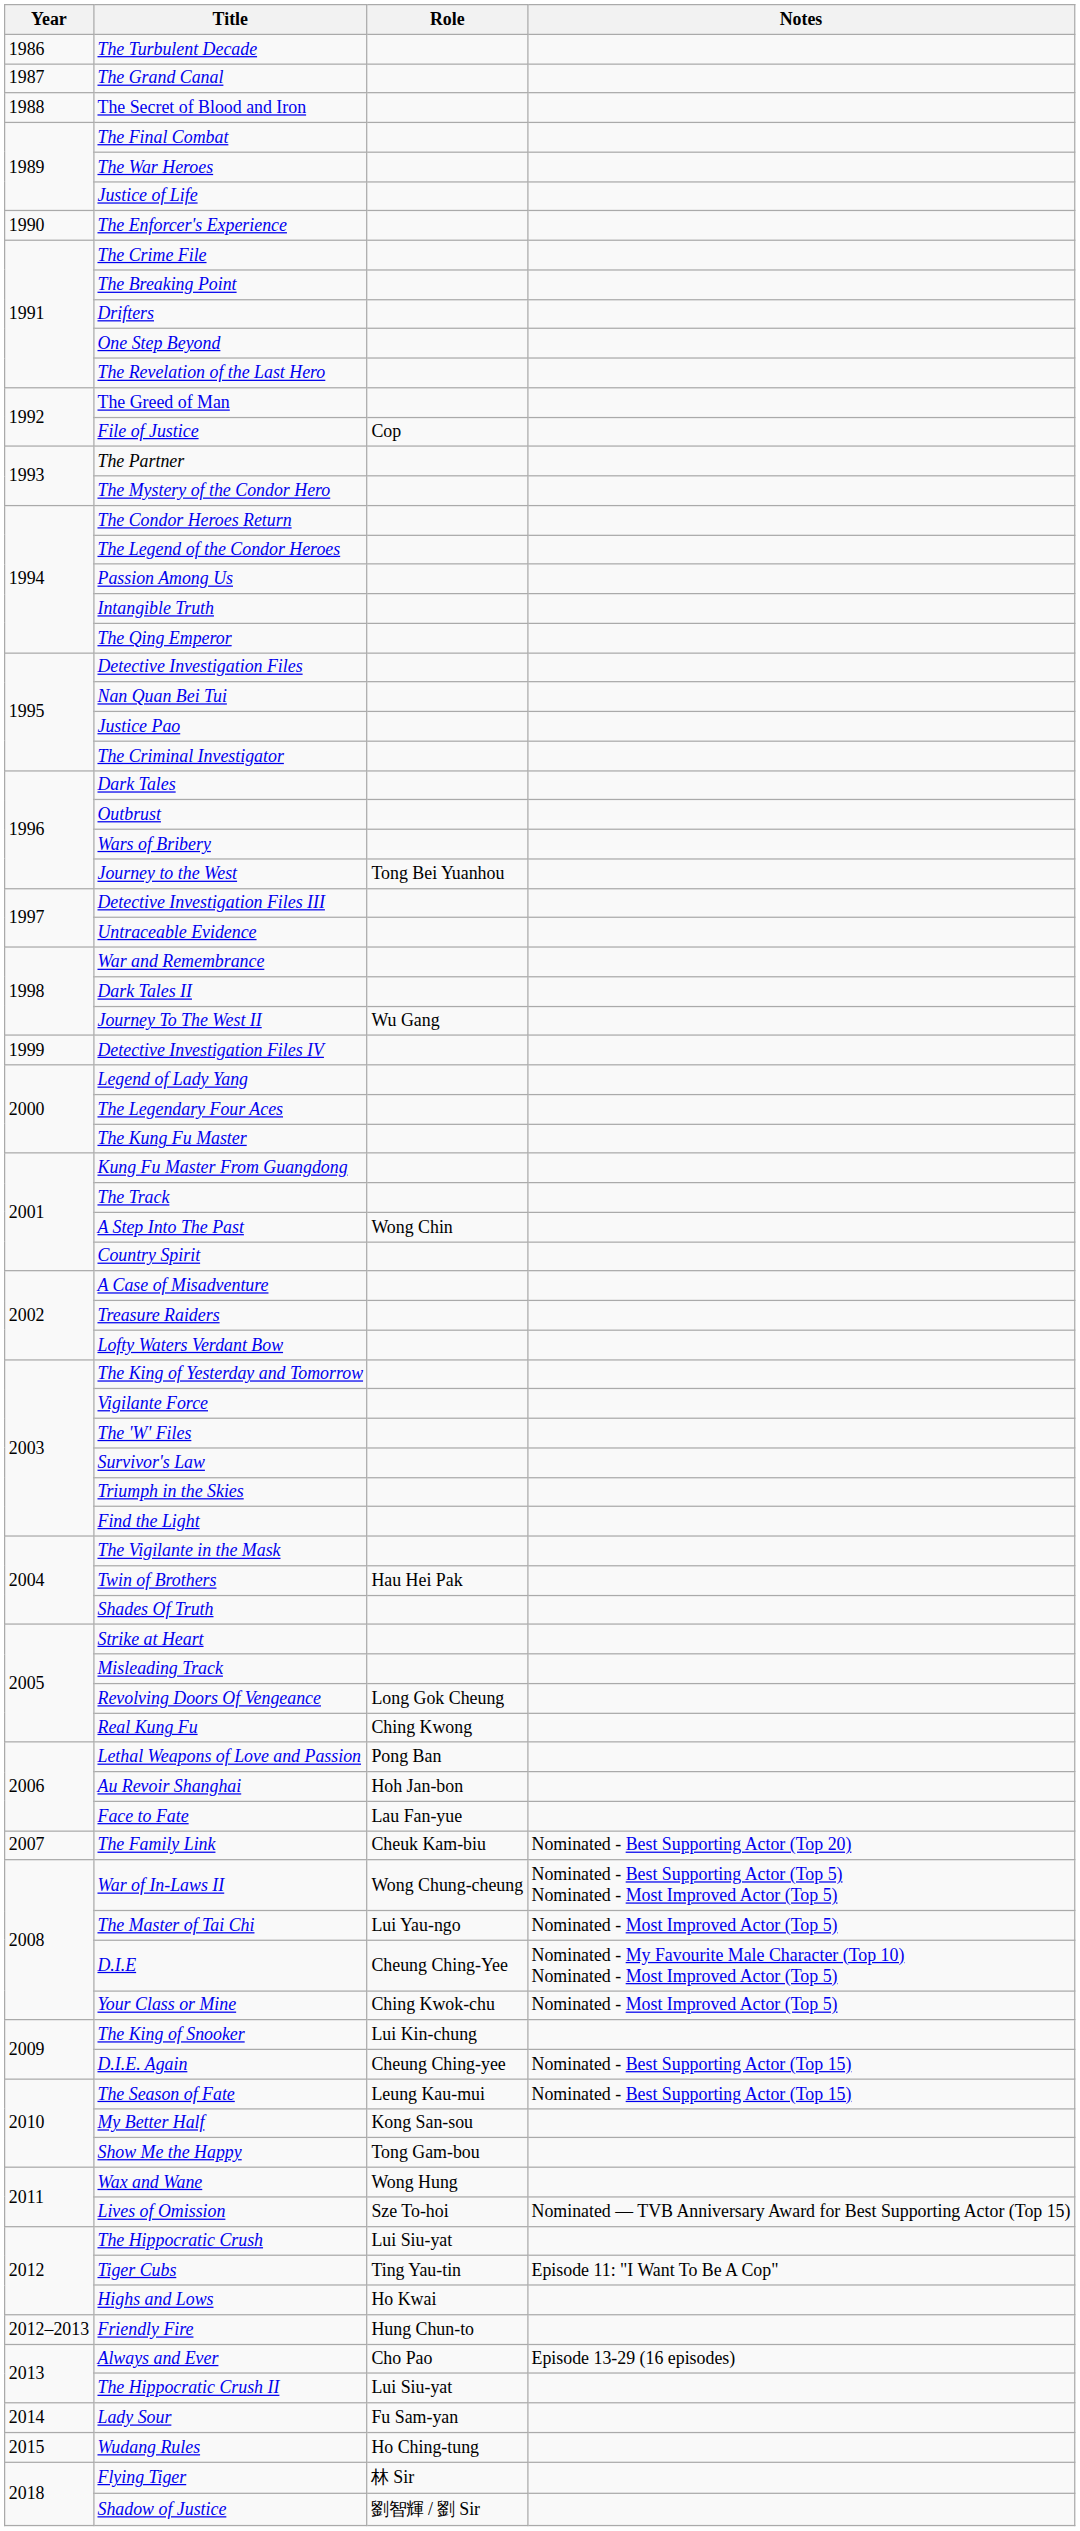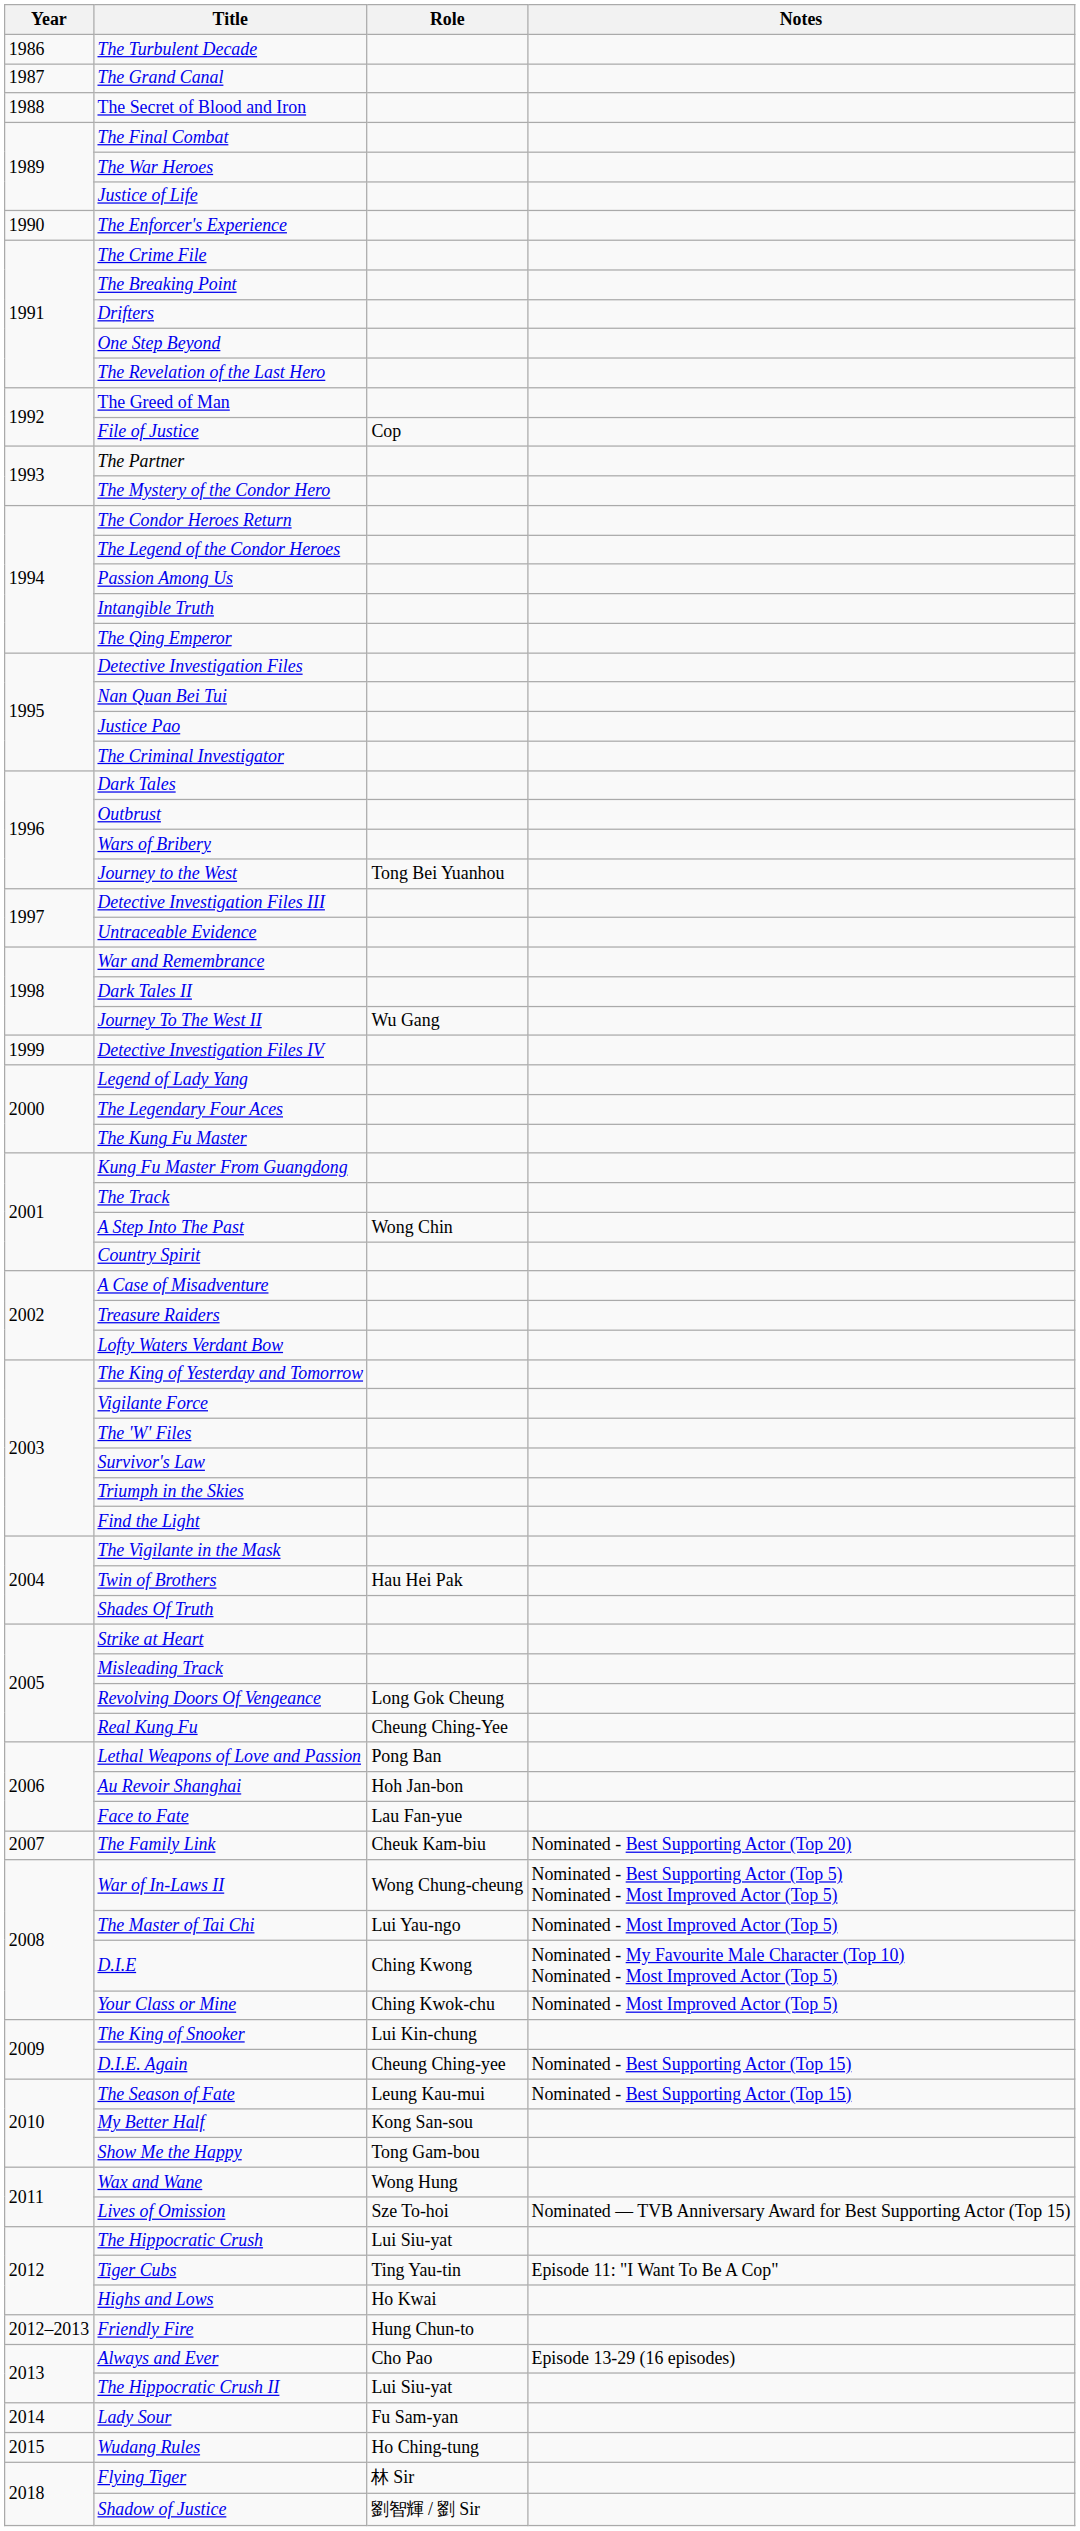Real Kung Fu | Role: Ching Kwong -> Cheung Ching-Yee
D.I.E | Role: Cheung Ching-Yee -> Ching Kwong
